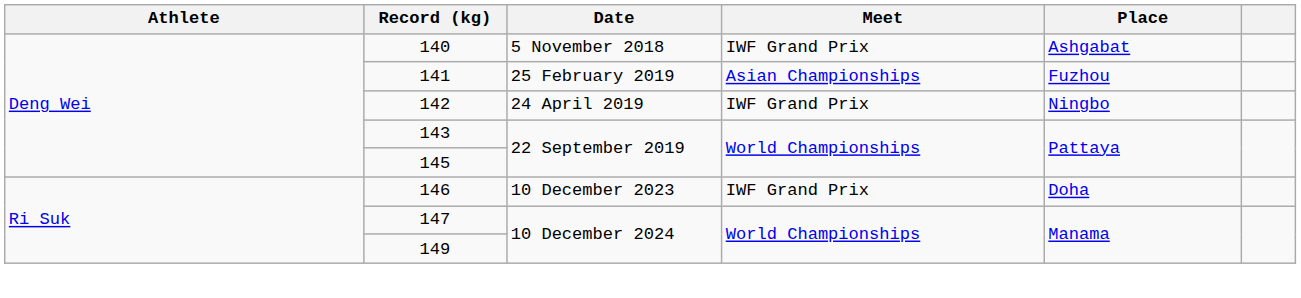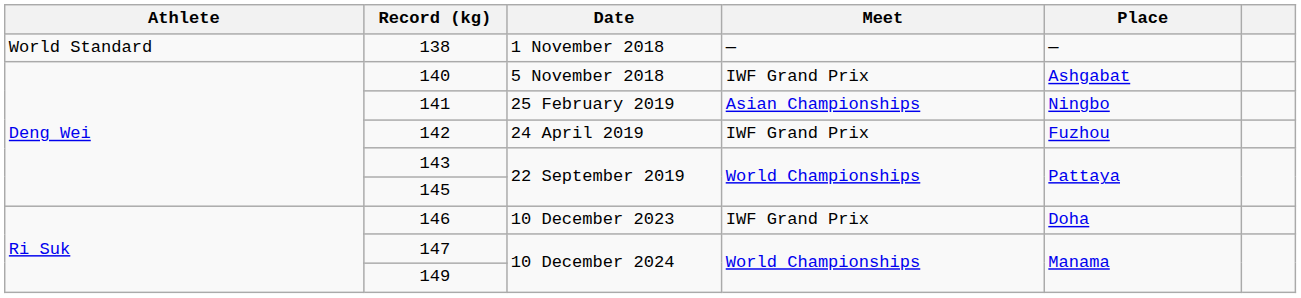+ row: World Standard | 138 | 1 November 2018 | — | —
141 | Place: Fuzhou -> Ningbo
142 | Place: Ningbo -> Fuzhou
